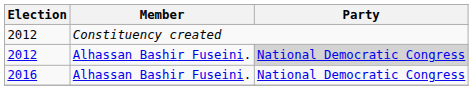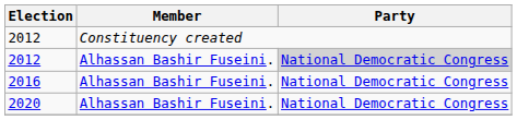+ row: 2020 | Alhassan Bashir Fuseini. | National Democratic Congress
